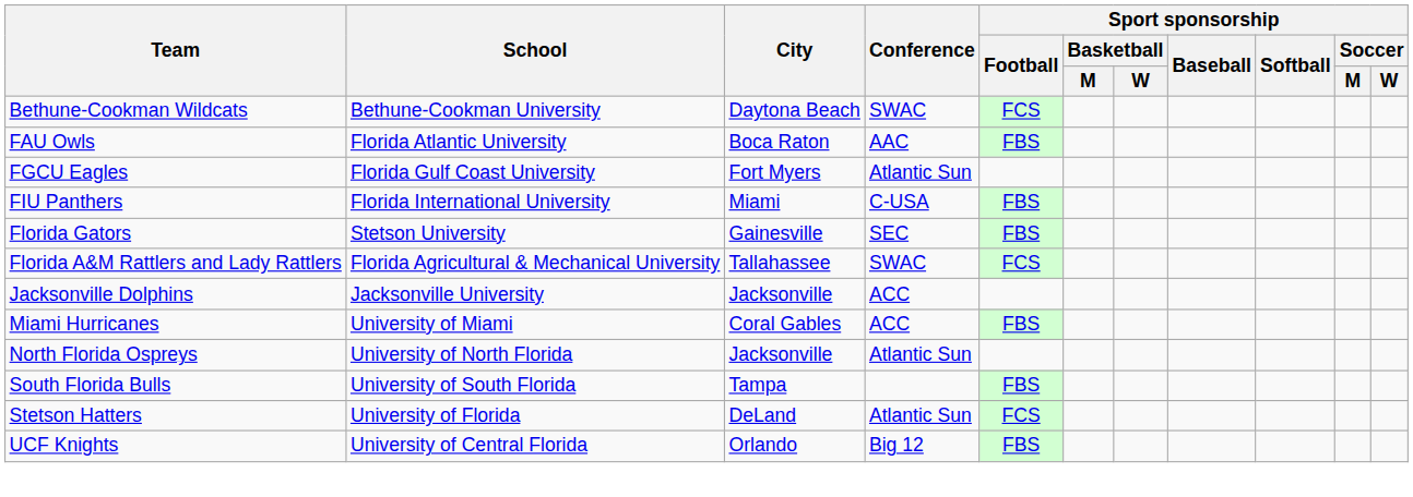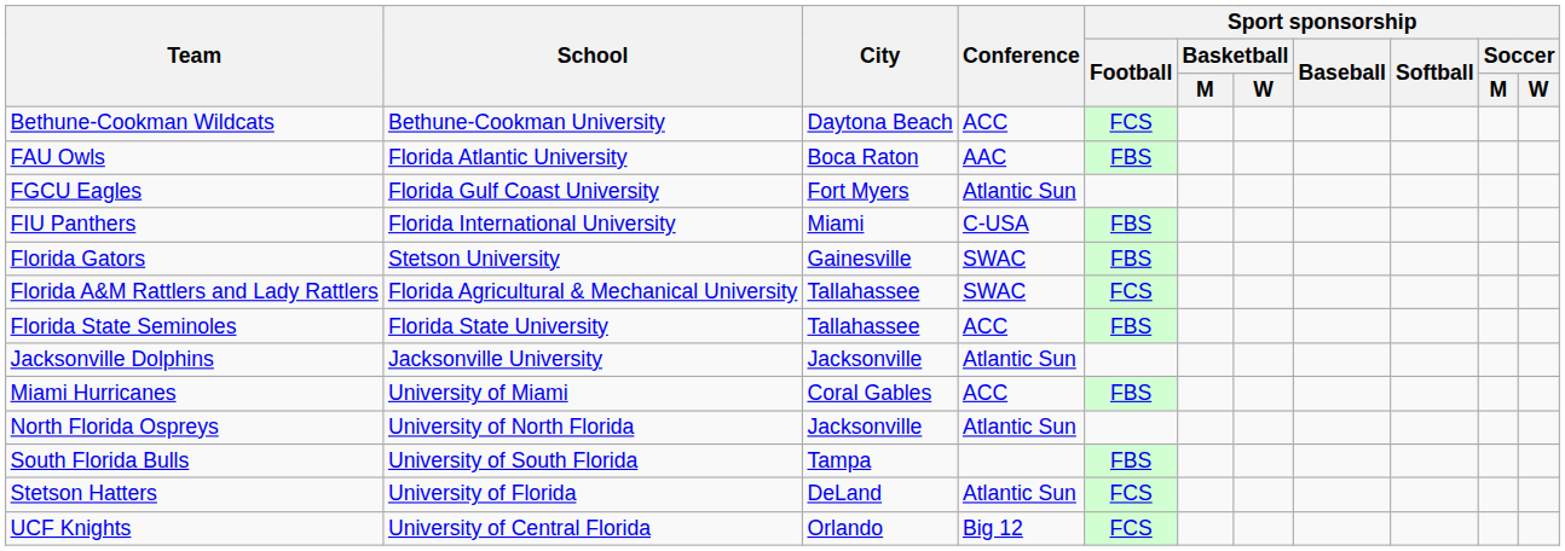Bethune-Cookman Wildcats | Conference: SWAC -> ACC
Florida Gators | Conference: SEC -> SWAC
+ row: Florida State Seminoles | Florida State University | Tallahassee | ACC | FBS
Jacksonville Dolphins | Conference: ACC -> Atlantic Sun
UCF Knights | Sport sponsorship / Football: FBS -> FCS
